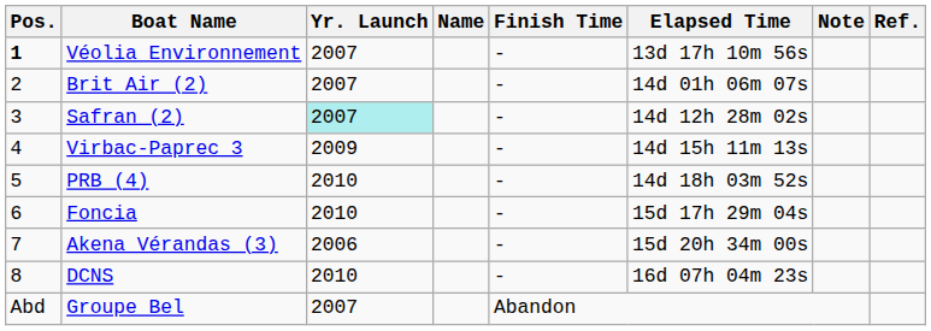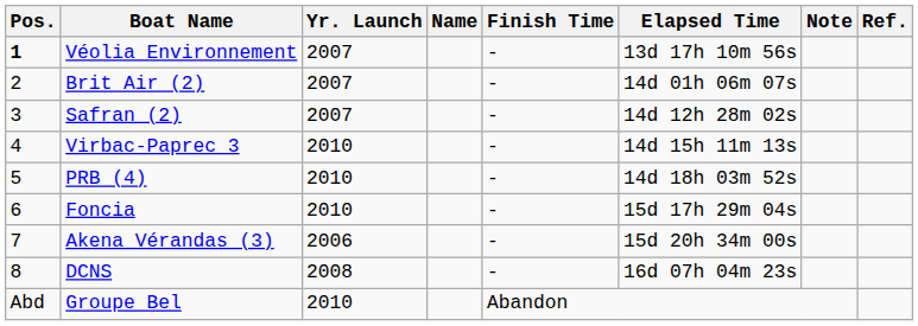Safran (2) | Yr. Launch: paleturquoise background -> no background
Virbac-Paprec 3 | Yr. Launch: 2009 -> 2010
DCNS | Yr. Launch: 2010 -> 2008
Groupe Bel | Yr. Launch: 2007 -> 2010
